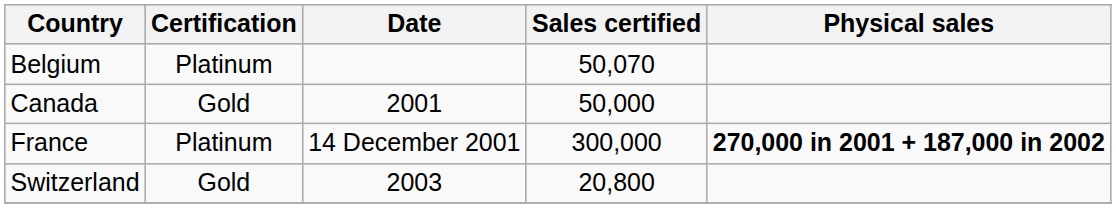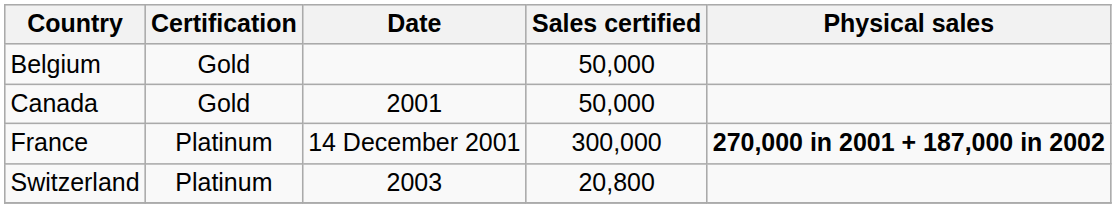Belgium | Certification: Platinum -> Gold
Belgium | Sales certified: 50,070 -> 50,000
Switzerland | Certification: Gold -> Platinum
